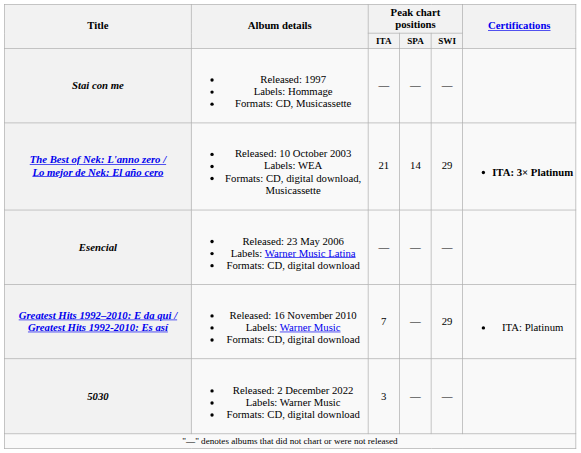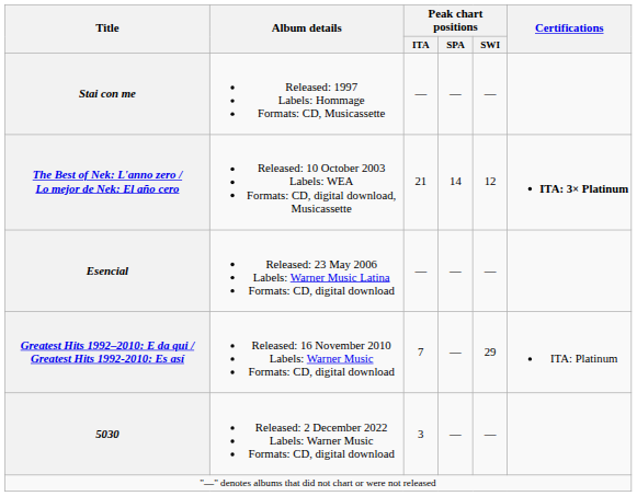The Best of Nek: L'anno zero / Lo mejor de Nek: El año cero | Peak chart positions / SWI: 29 -> 12
